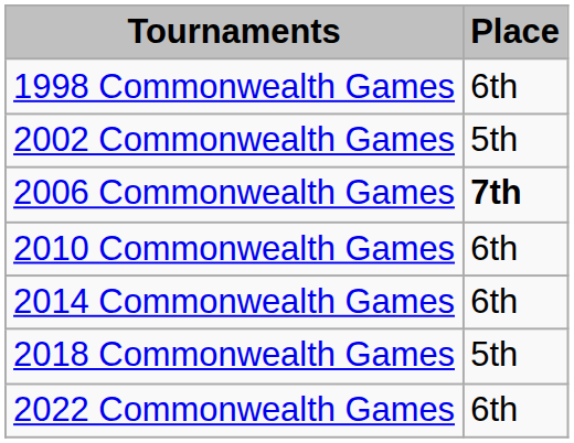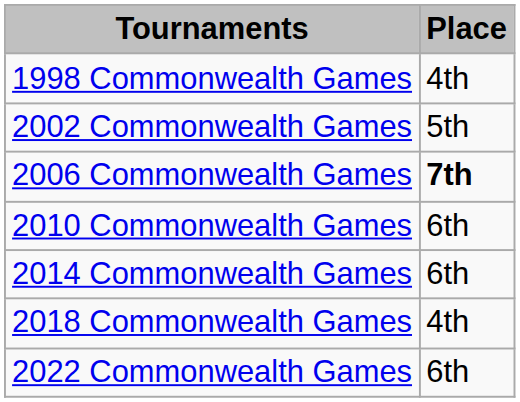1998 Commonwealth Games | Place: 6th -> 4th
2018 Commonwealth Games | Place: 5th -> 4th
